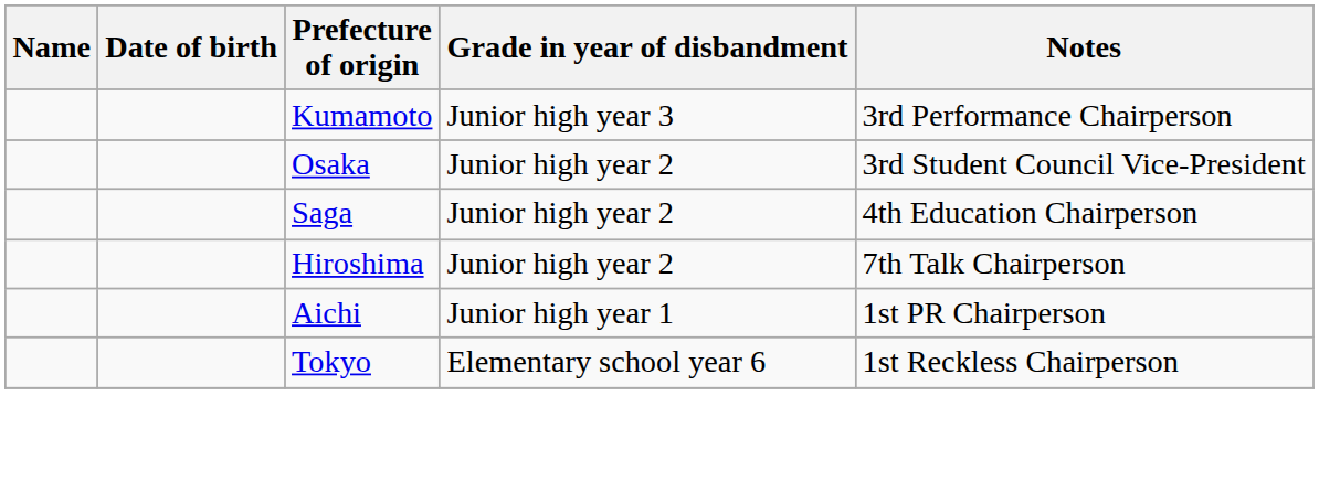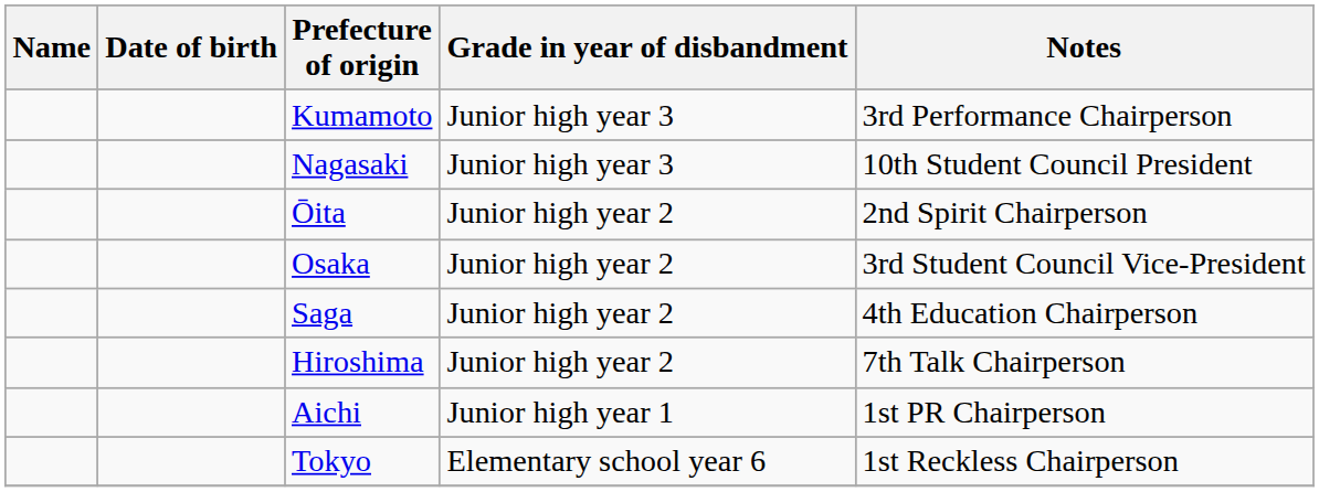+ row: Nagasaki | Junior high year 3 | 10th Student Council President
+ row: Ōita | Junior high year 2 | 2nd Spirit Chairperson
